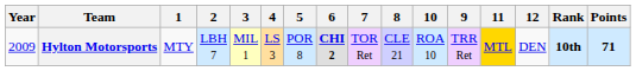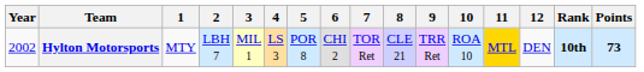columns swapped: 9 <-> 10
Hylton Motorsports | Year: 2009 -> 2002
Hylton Motorsports | 6: bold -> normal
Hylton Motorsports | Points: 71 -> 73
